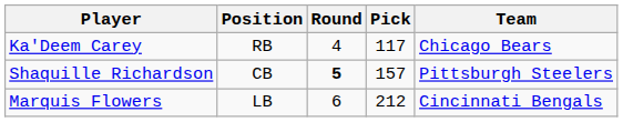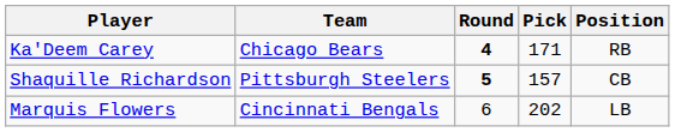columns swapped: Position <-> Team
Ka'Deem Carey | Round: normal -> bold
Ka'Deem Carey | Pick: 117 -> 171
Marquis Flowers | Pick: 212 -> 202
